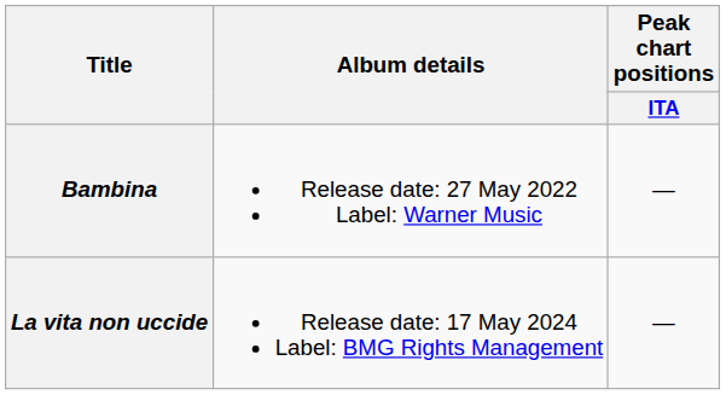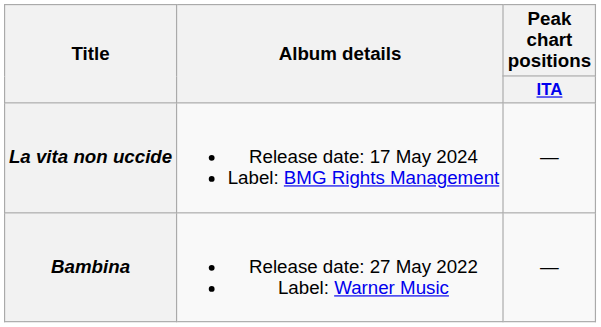rows swapped: Bambina <-> La vita non uccide
